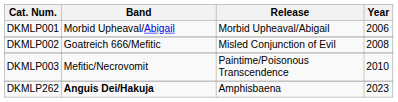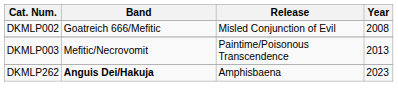- row: DKMLP001 | Morbid Upheaval/Abigail | Morbid Upheaval/Abigail | 2006
DKMLP003 | Year: 2010 -> 2013
